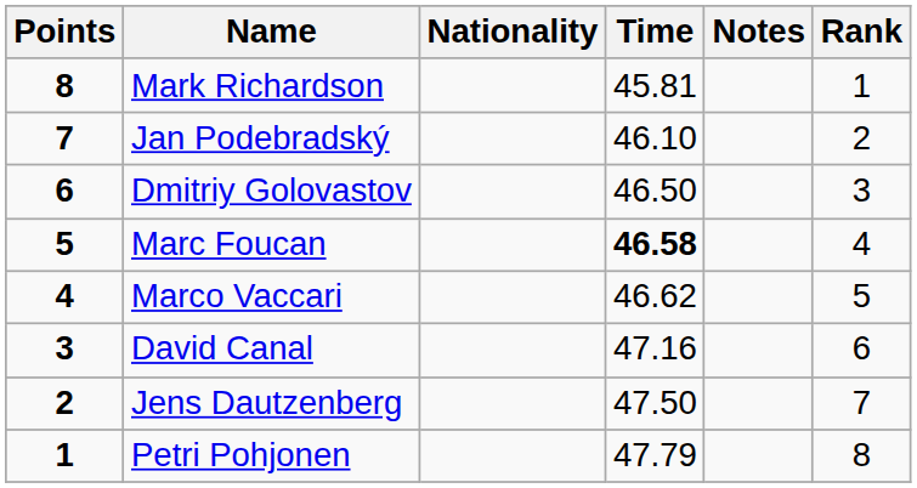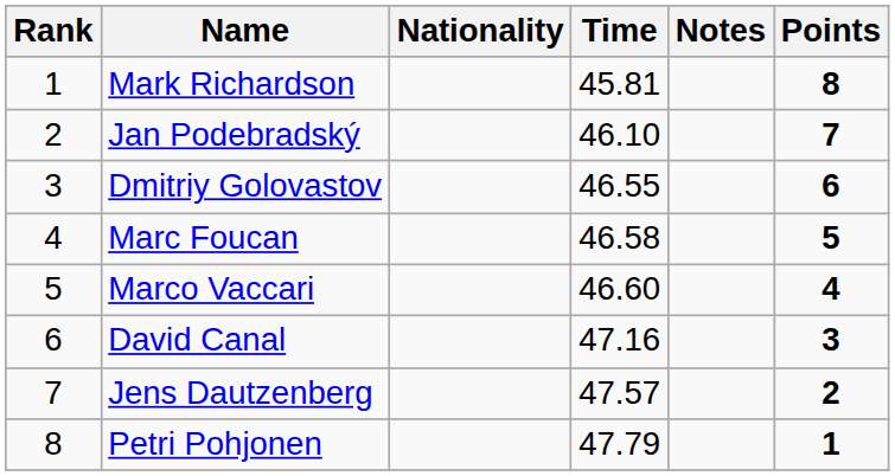columns swapped: Rank <-> Points
Dmitriy Golovastov | Time: 46.50 -> 46.55
Marc Foucan | Time: bold -> normal
Marco Vaccari | Time: 46.62 -> 46.60
Jens Dautzenberg | Time: 47.50 -> 47.57
